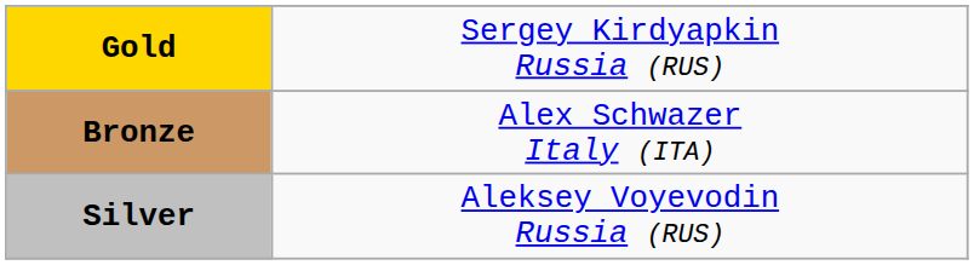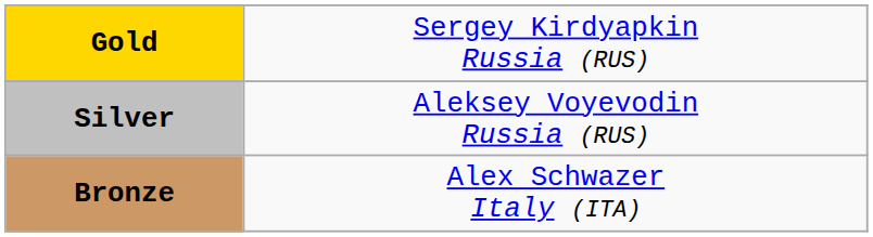rows swapped: Silver <-> Bronze
